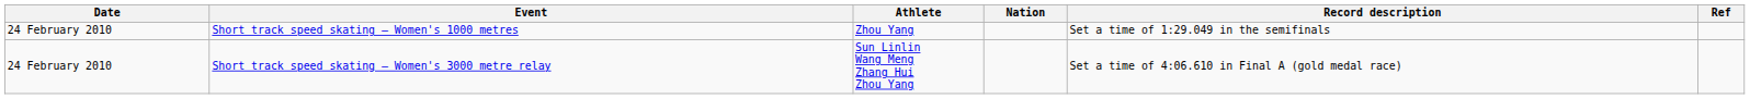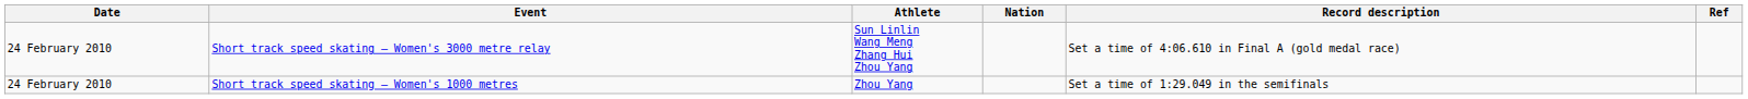rows swapped: Short track speed skating – Women's 3000 metre relay <-> Short track speed skating – Women's 1000 metres
